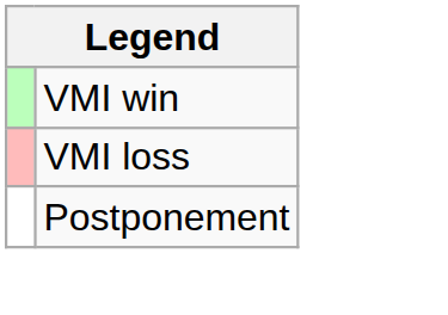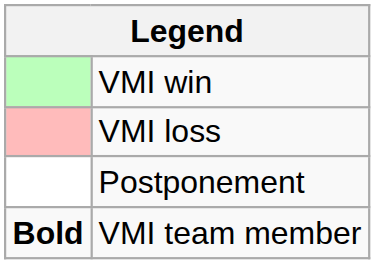+ row: Bold | VMI team member
